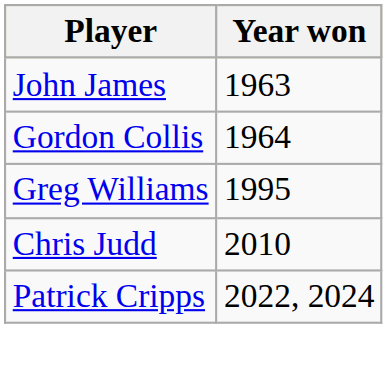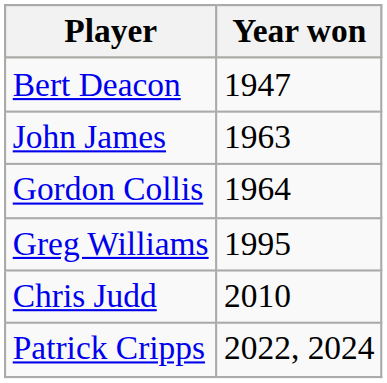+ row: Bert Deacon | 1947
